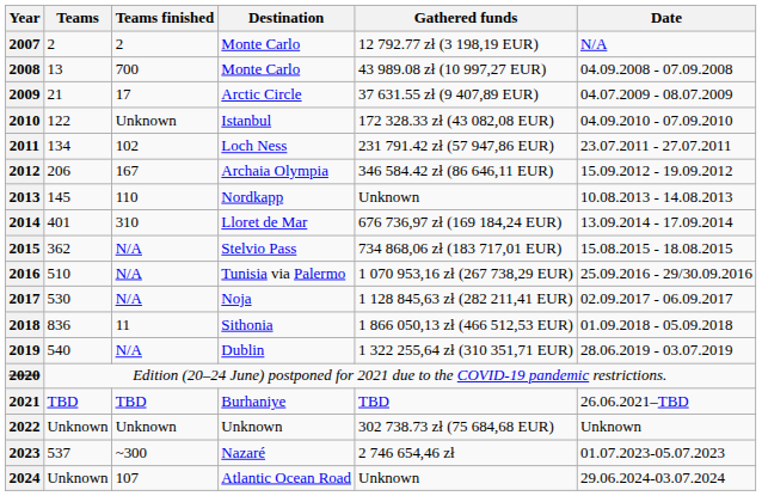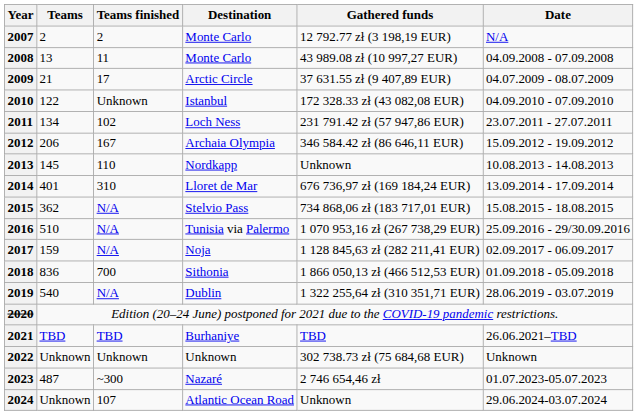2008 | Teams finished: 700 -> 11
2017 | Teams: 530 -> 159
2018 | Teams finished: 11 -> 700
2023 | Teams: 537 -> 487
